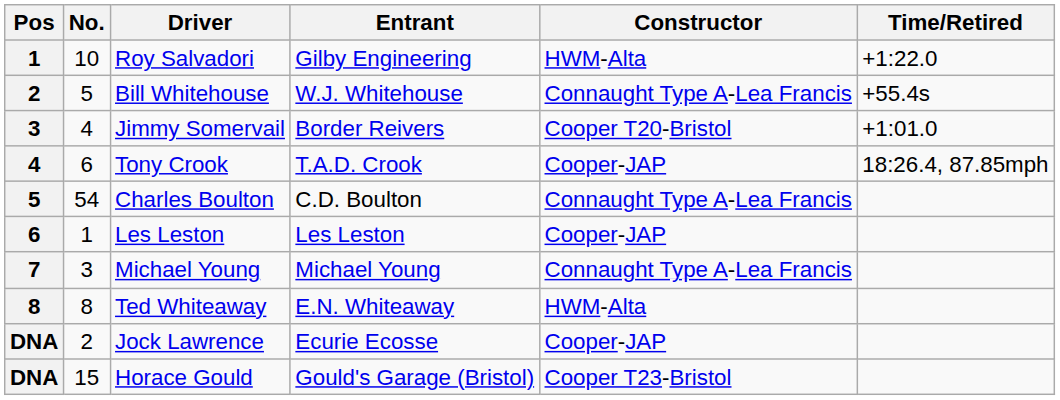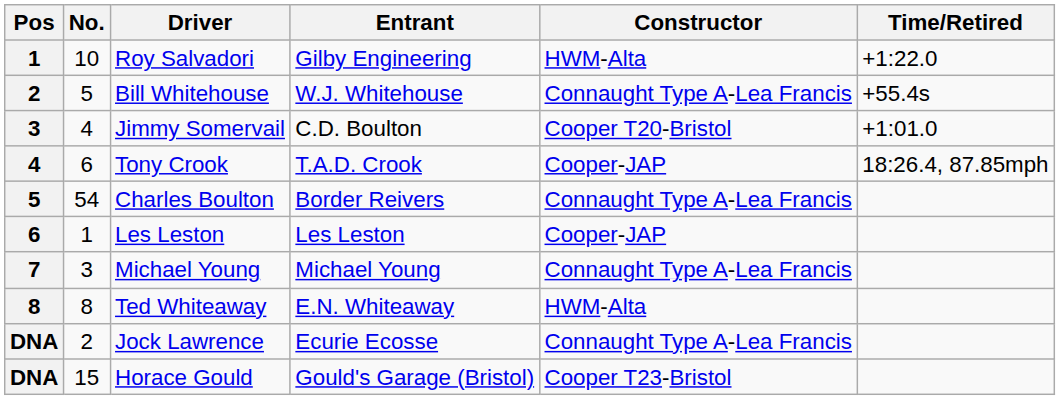Jimmy Somervail | Entrant: Border Reivers -> C.D. Boulton
Charles Boulton | Entrant: C.D. Boulton -> Border Reivers
Jock Lawrence | Constructor: Cooper-JAP -> Connaught Type A-Lea Francis
